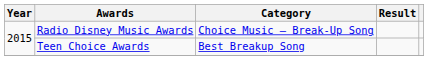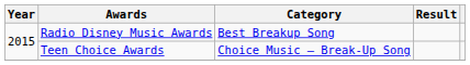Radio Disney Music Awards | Category: Choice Music – Break-Up Song -> Best Breakup Song
Teen Choice Awards | Category: Best Breakup Song -> Choice Music – Break-Up Song
